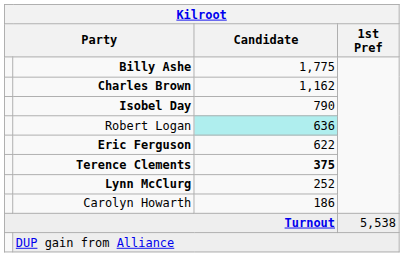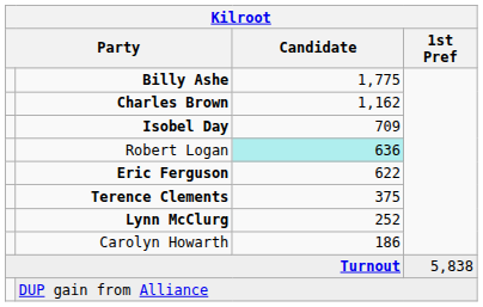Isobel Day | Candidate: 790 -> 709
Terence Clements | Candidate: bold -> normal
Turnout | 1st Pref: 5,538 -> 5,838
